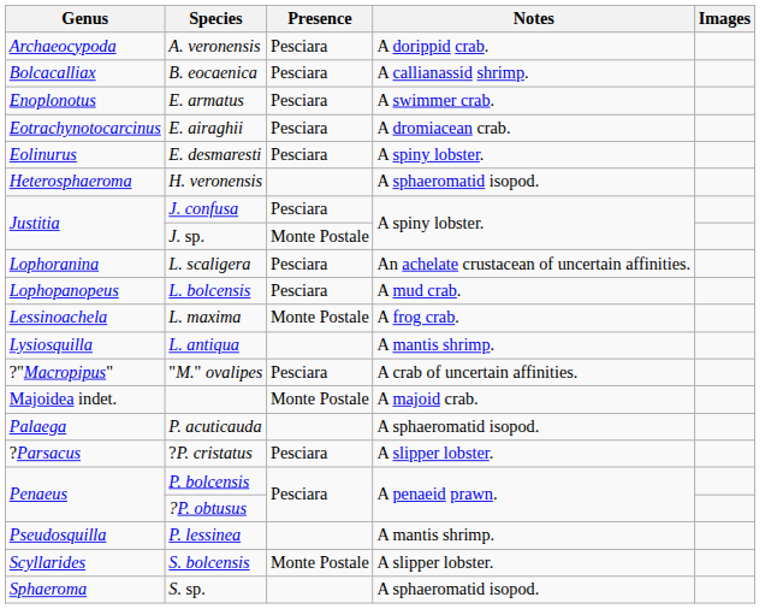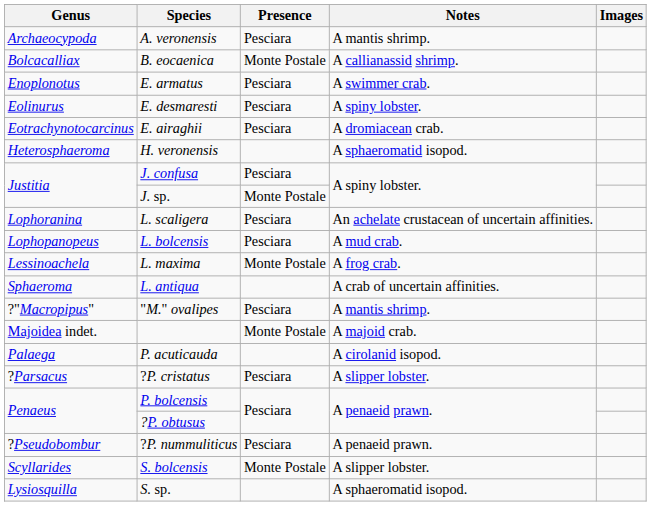A. veronensis | Notes: A dorippid crab. -> A mantis shrimp.
B. eocaenica | Presence: Pesciara -> Monte Postale
rows swapped: E. desmaresti <-> E. airaghii
L. antiqua | Genus: Lysiosquilla -> Sphaeroma
L. antiqua | Notes: A mantis shrimp. -> A crab of uncertain affinities.
"M." ovalipes | Notes: A crab of uncertain affinities. -> A mantis shrimp.
P. acuticauda | Notes: A sphaeromatid isopod. -> A cirolanid isopod.
+ row: ?Pseudobombur | ?P. nummuliticus | Pesciara | A penaeid prawn.
- row: Pseudosquilla | P. lessinea | A mantis shrimp.
S. sp. | Genus: Sphaeroma -> Lysiosquilla
